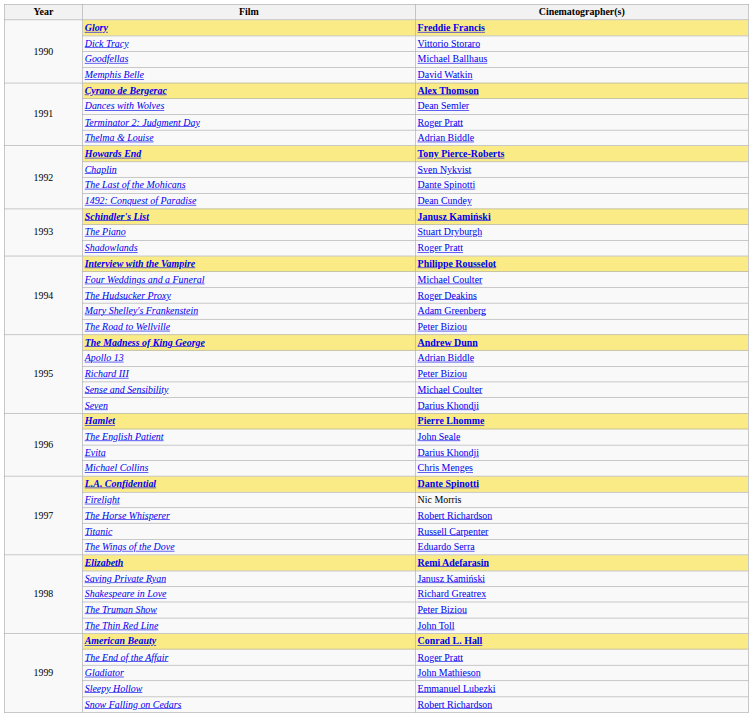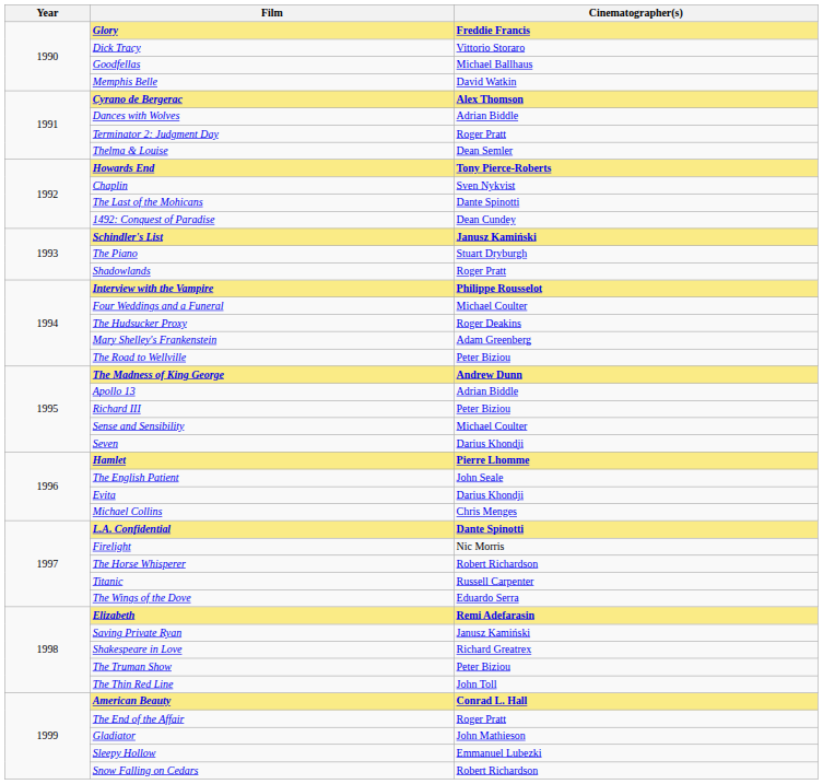Dances with Wolves | Cinematographer(s): Dean Semler -> Adrian Biddle
Thelma & Louise | Cinematographer(s): Adrian Biddle -> Dean Semler
